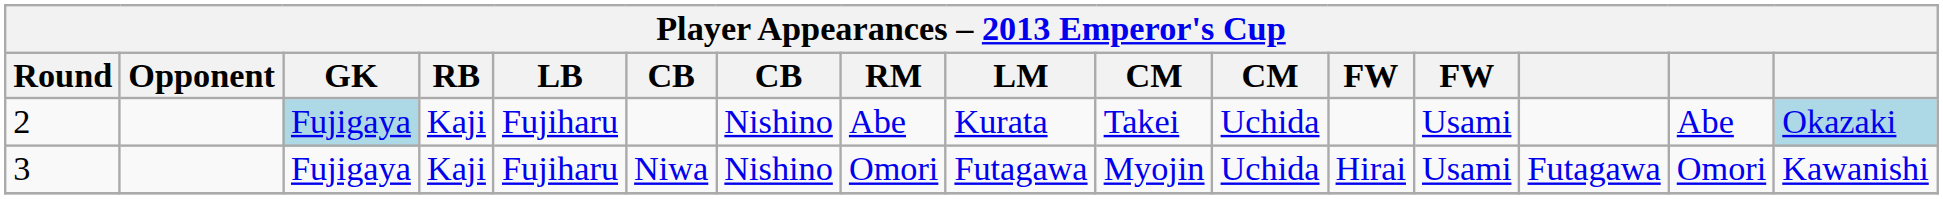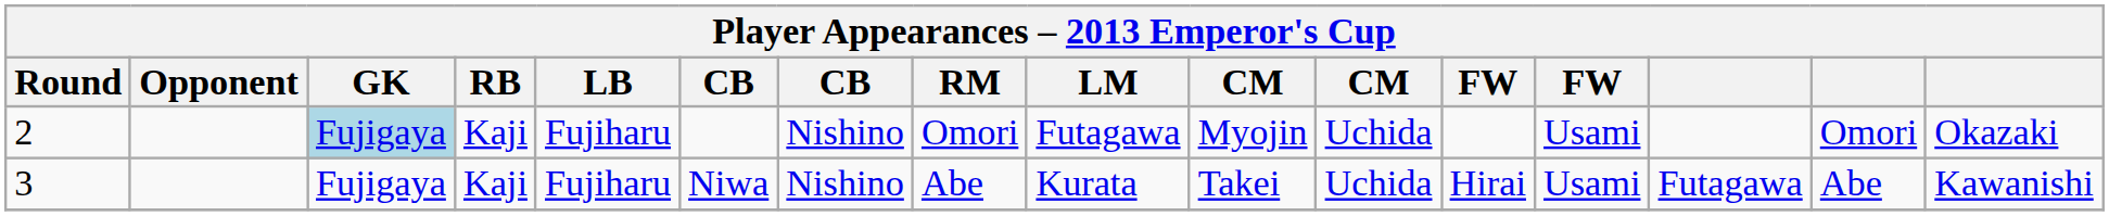2 | RM: Abe -> Omori
2 | LM: Kurata -> Futagawa
2 | column 10: Takei -> Myojin
2 | column 15: Abe -> Omori
2 | column 16: lightblue background -> no background
3 | RM: Omori -> Abe
3 | LM: Futagawa -> Kurata
3 | column 10: Myojin -> Takei
3 | column 15: Omori -> Abe
